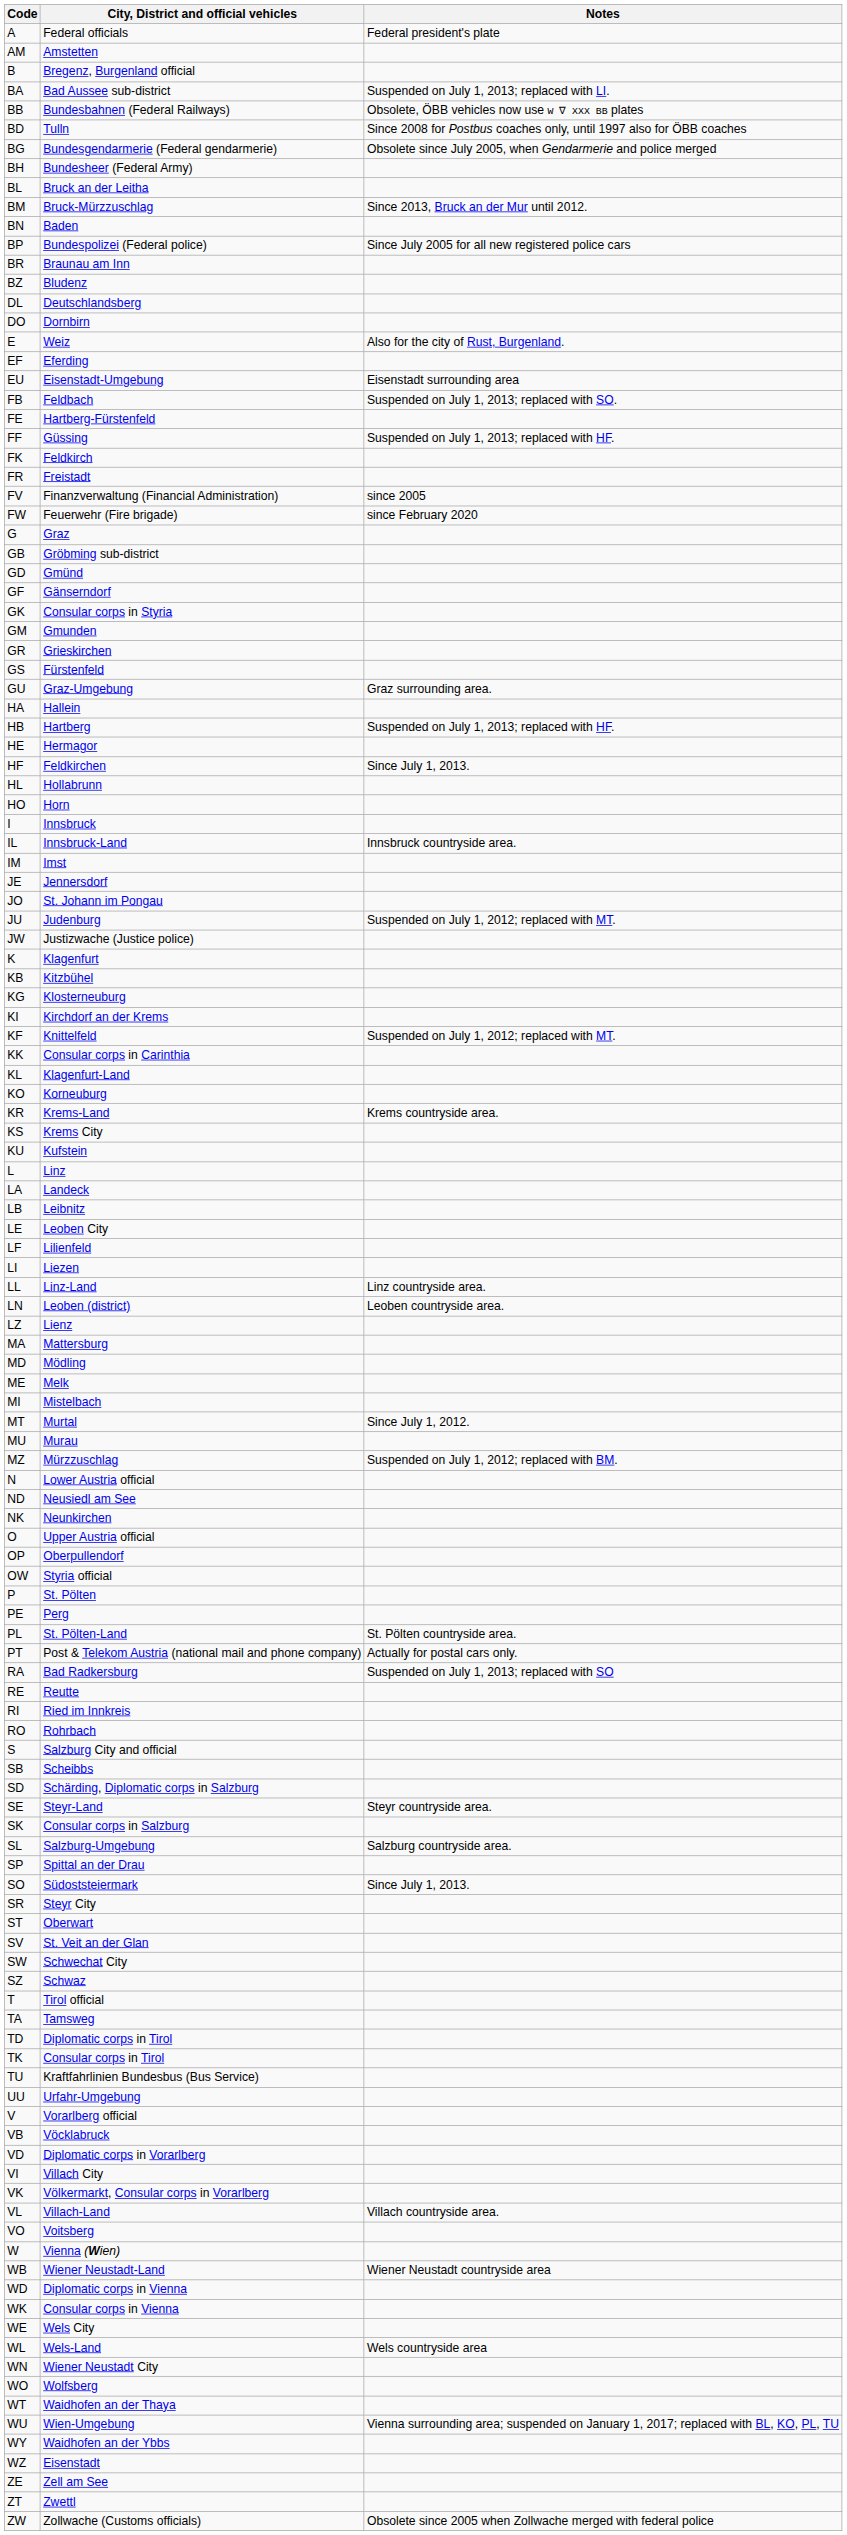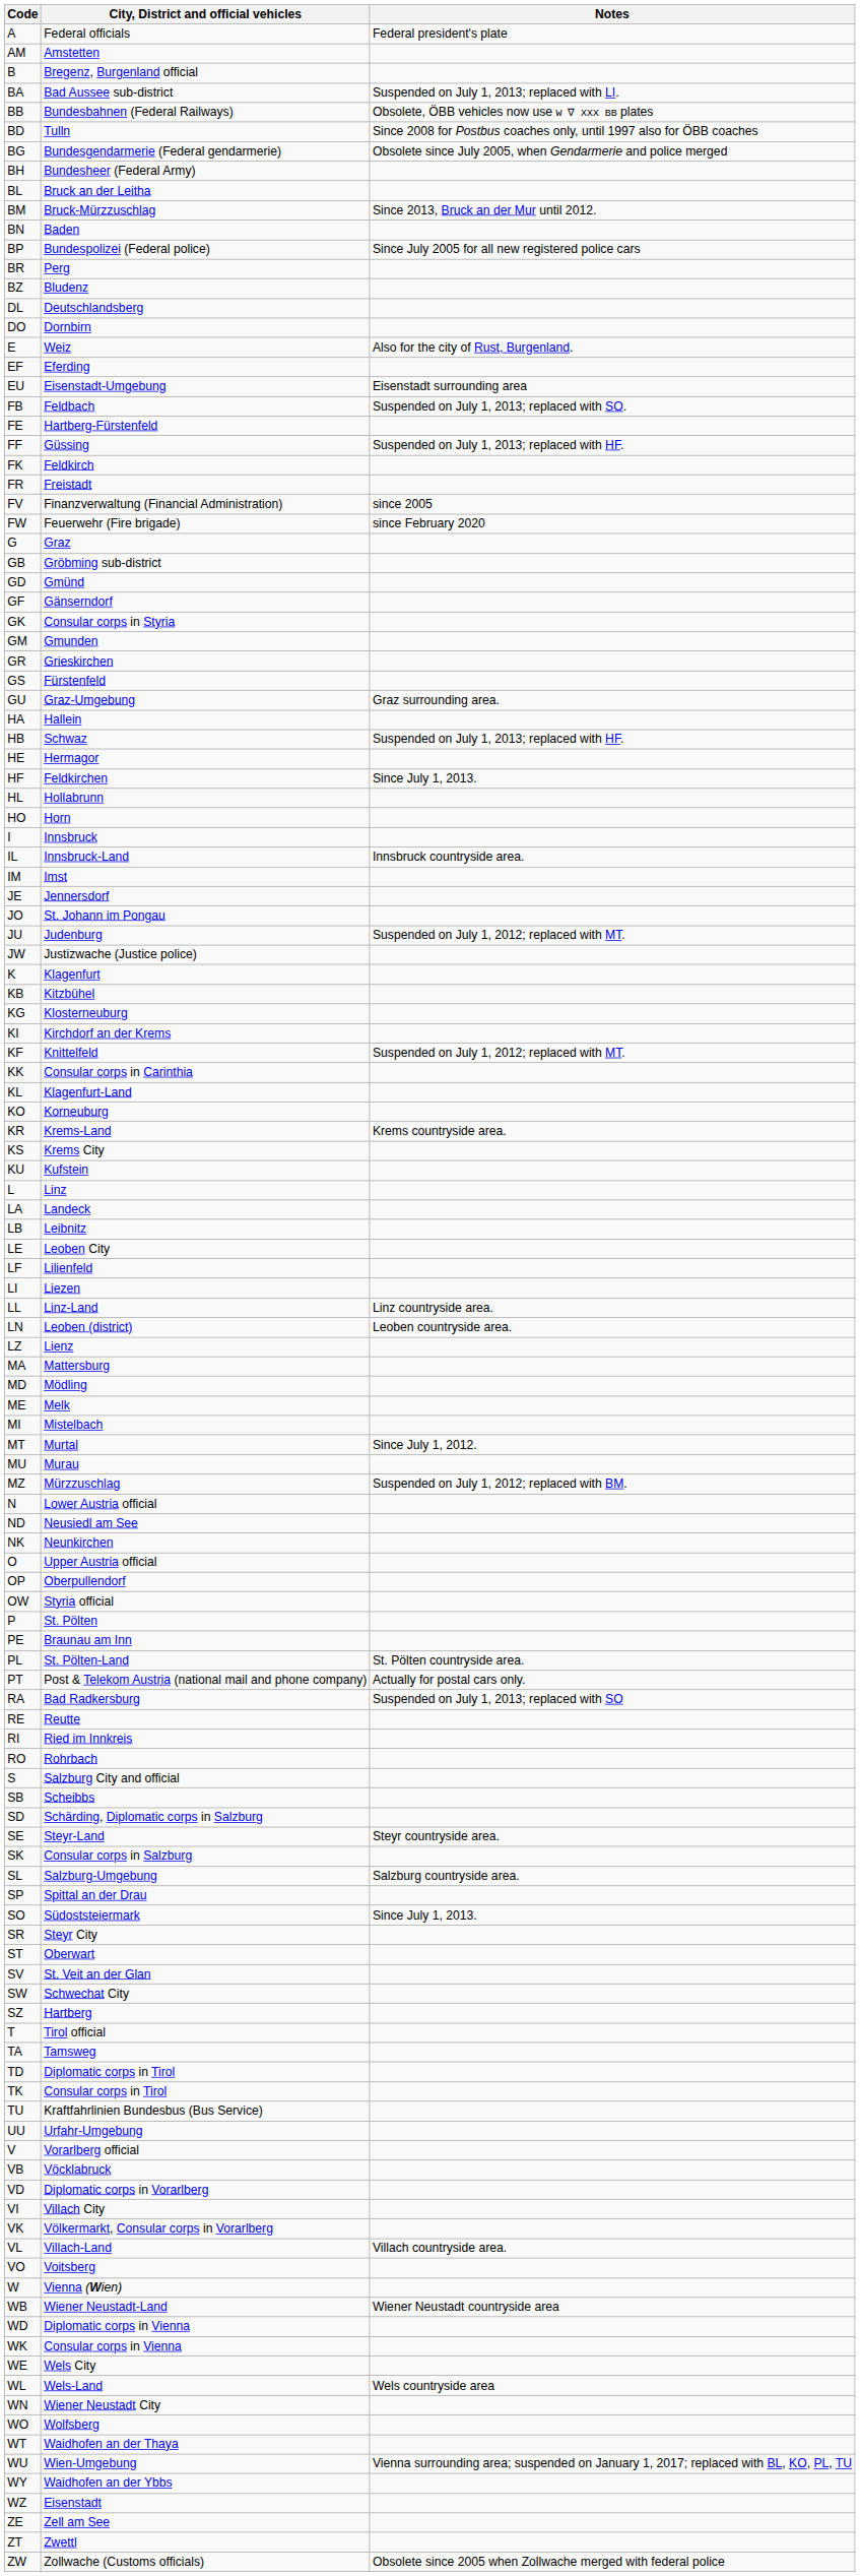BR | City, District and official vehicles: Braunau am Inn -> Perg
HB | City, District and official vehicles: Hartberg -> Schwaz
PE | City, District and official vehicles: Perg -> Braunau am Inn
SZ | City, District and official vehicles: Schwaz -> Hartberg
